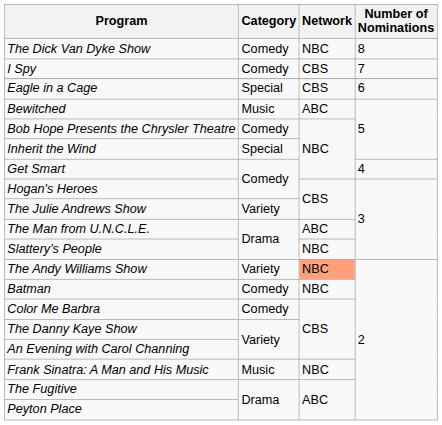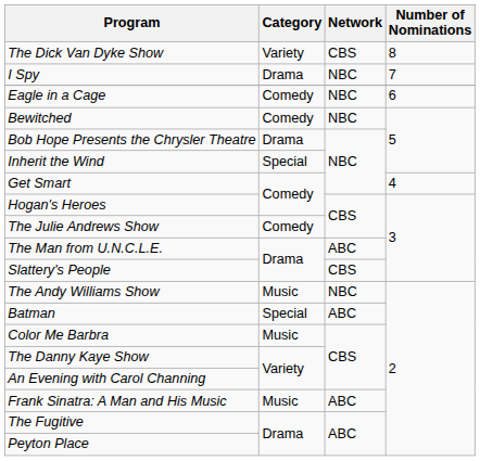The Dick Van Dyke Show | Category: Comedy -> Variety
The Dick Van Dyke Show | Network: NBC -> CBS
I Spy | Category: Comedy -> Drama
I Spy | Network: CBS -> NBC
Eagle in a Cage | Category: Special -> Comedy
Eagle in a Cage | Network: CBS -> NBC
Bewitched | Category: Music -> Comedy
Bewitched | Network: ABC -> NBC
Bob Hope Presents the Chrysler Theatre | Category: Comedy -> Drama
The Julie Andrews Show | Category: Variety -> Comedy
Slattery's People | Network: NBC -> CBS
The Andy Williams Show | Category: Variety -> Music
The Andy Williams Show | Network: lightsalmon background -> no background
Batman | Category: Comedy -> Special
Batman | Network: NBC -> ABC
Color Me Barbra | Category: Comedy -> Music
Frank Sinatra: A Man and His Music | Network: NBC -> ABC
